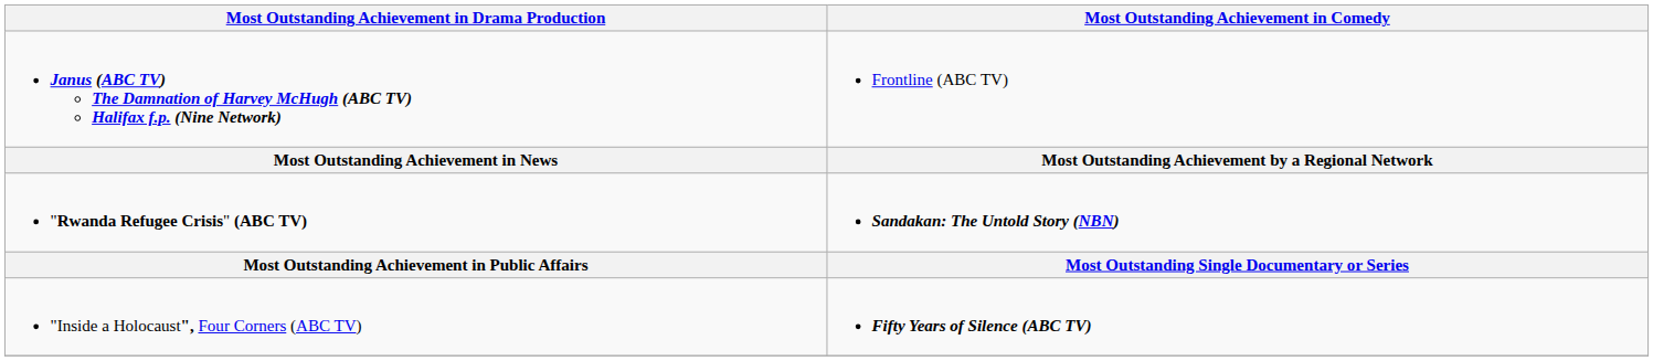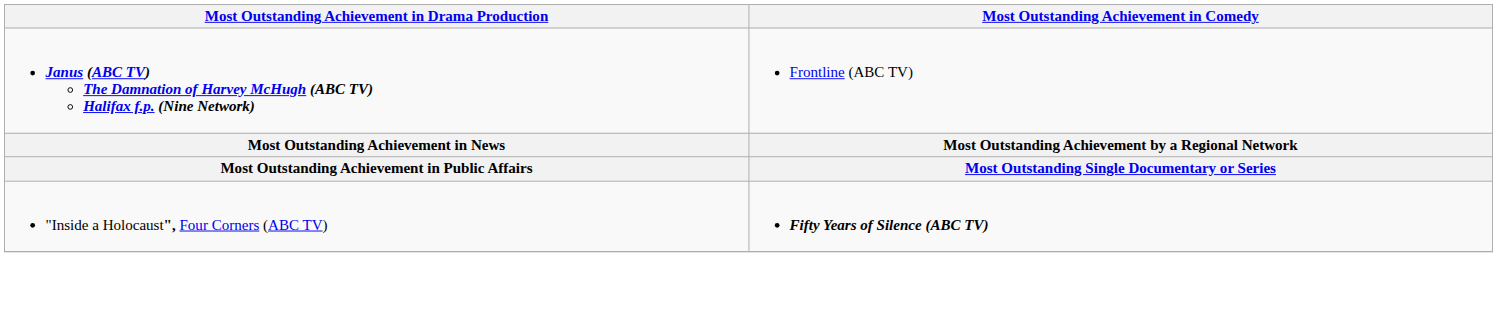- row: "Rwanda Refugee Crisis" (ABC TV) | Sandakan: The Untold Story (NBN)
